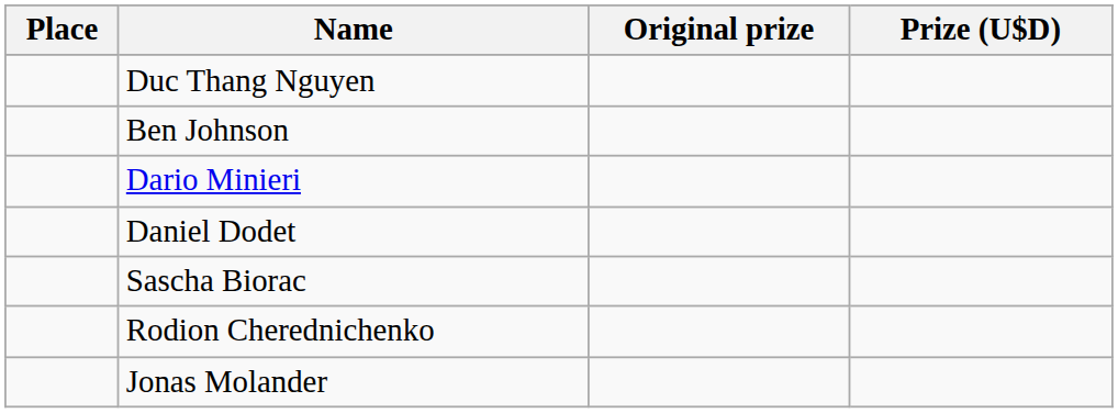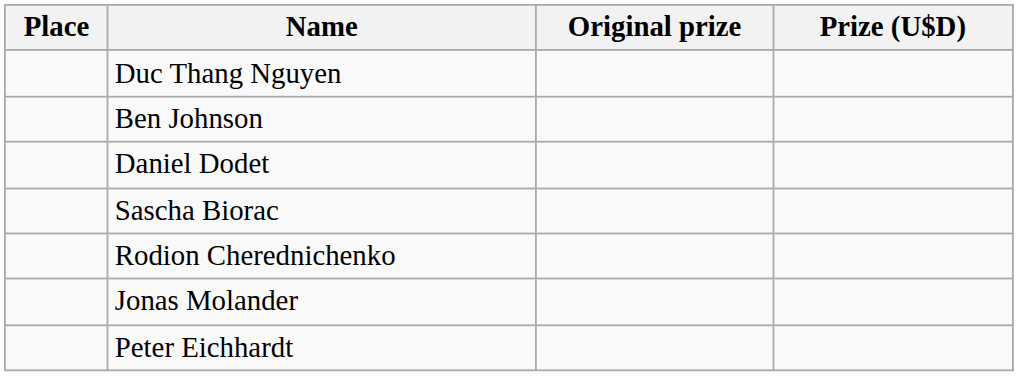- row: Dario Minieri
+ row: Peter Eichhardt
